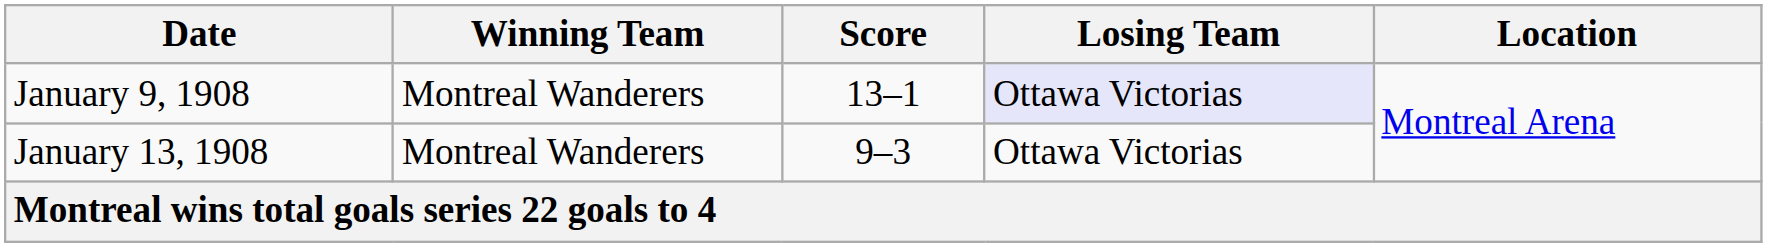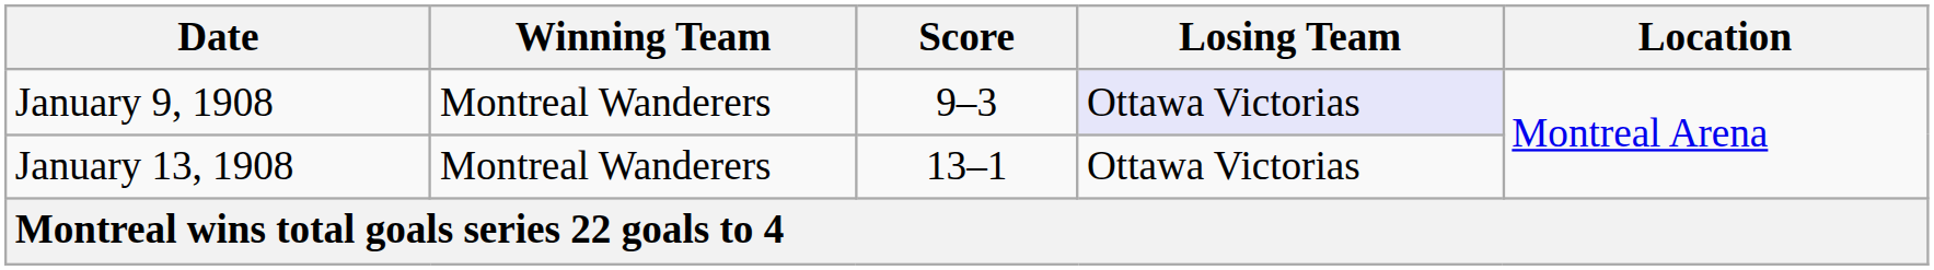January 9, 1908 | Score: 13–1 -> 9–3
January 13, 1908 | Score: 9–3 -> 13–1
